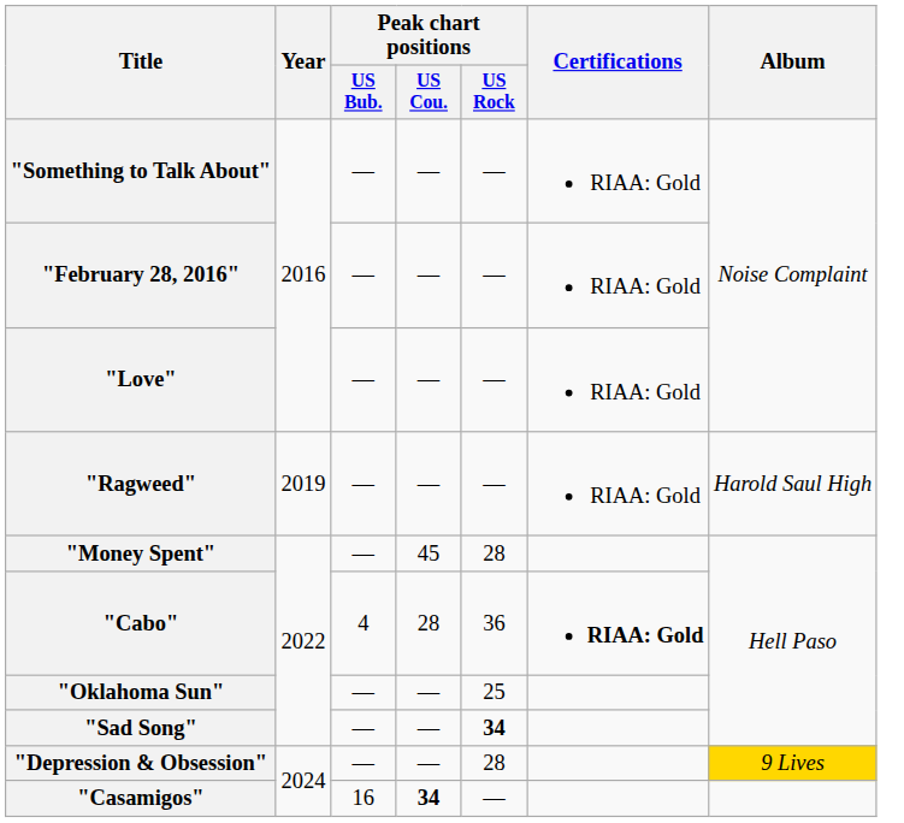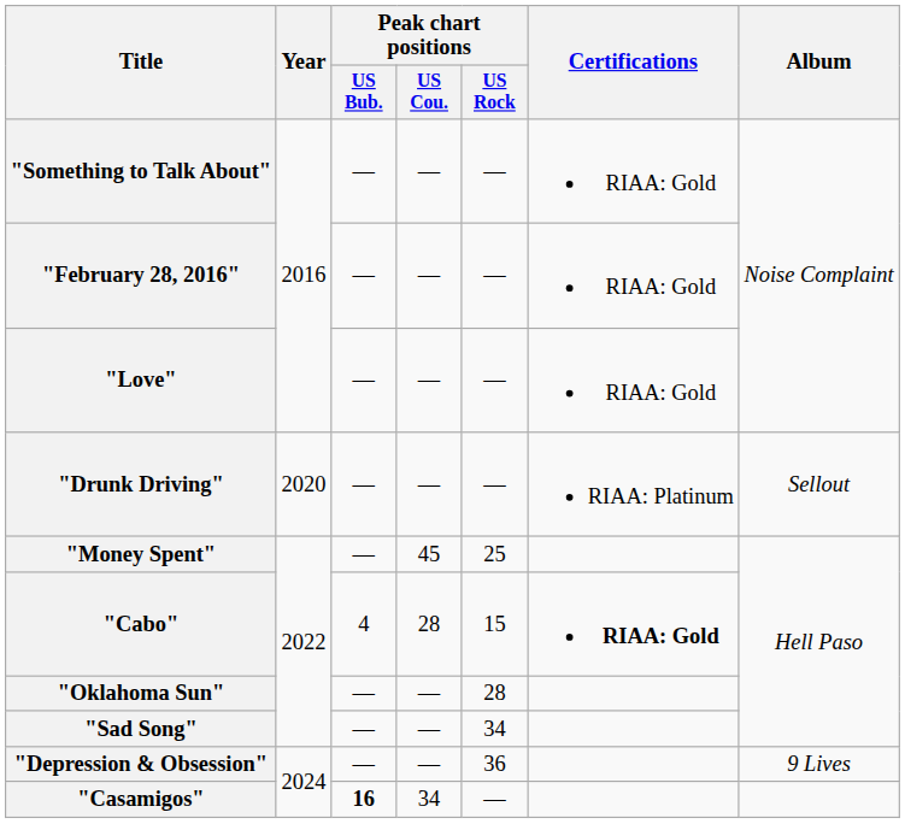- row: "Ragweed" | 2019 | — | — | — | RIAA: Gold | Harold Saul High
+ row: "Drunk Driving" | 2020 | — | — | — | RIAA: Platinum | Sellout
"Money Spent" | Peak chart positions / US Rock: 28 -> 25
"Cabo" | Peak chart positions / US Rock: 36 -> 15
"Oklahoma Sun" | Peak chart positions / US Rock: 25 -> 28
"Sad Song" | Peak chart positions / US Rock: bold -> normal
"Depression & Obsession" | Peak chart positions / US Rock: 28 -> 36
"Depression & Obsession" | Album: gold background -> no background
"Casamigos" | Peak chart positions / US Bub.: normal -> bold
"Casamigos" | Peak chart positions / US Cou.: bold -> normal
